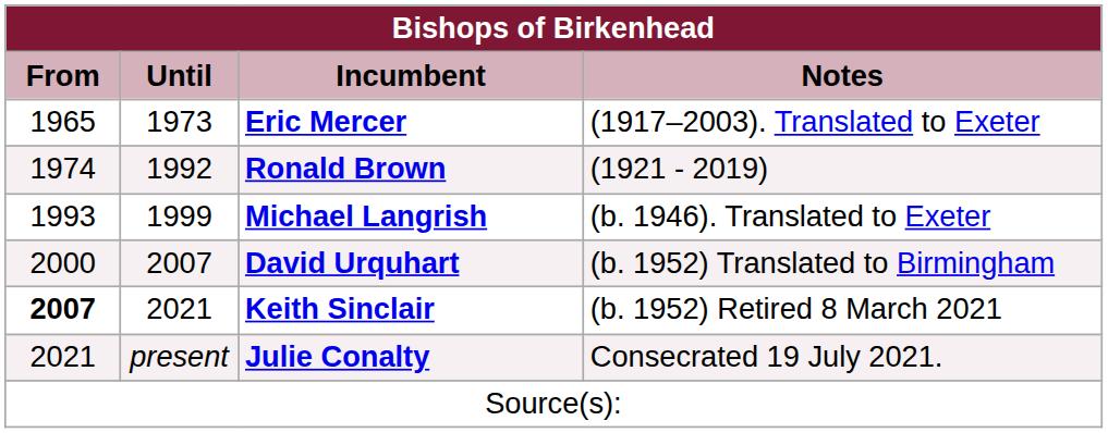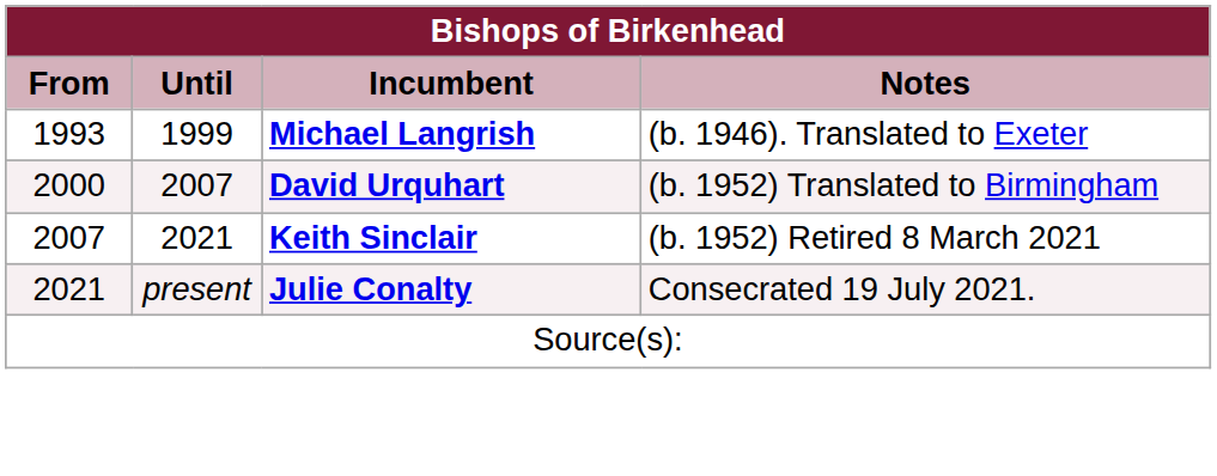- row: 1965 | 1973 | Eric Mercer | (1917–2003). Translated to Exeter
- row: 1974 | 1992 | Ronald Brown | (1921 - 2019)
Keith Sinclair | From: bold -> normal
